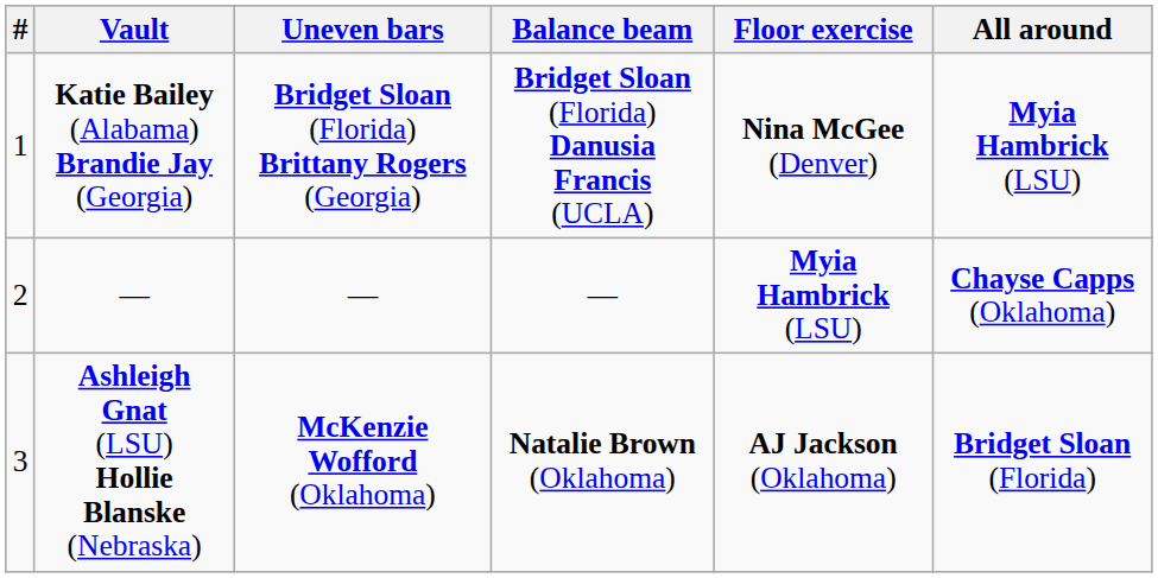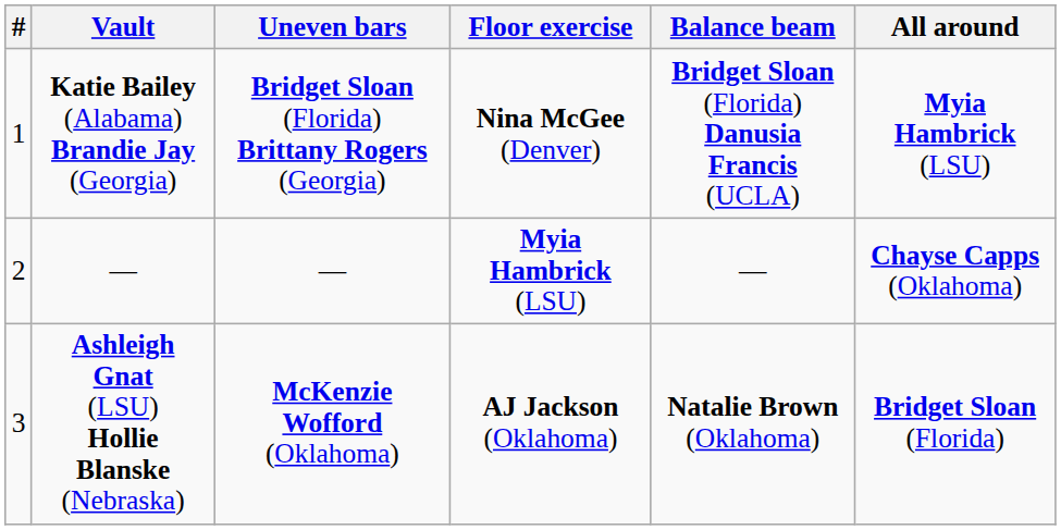columns swapped: Balance beam <-> Floor exercise
